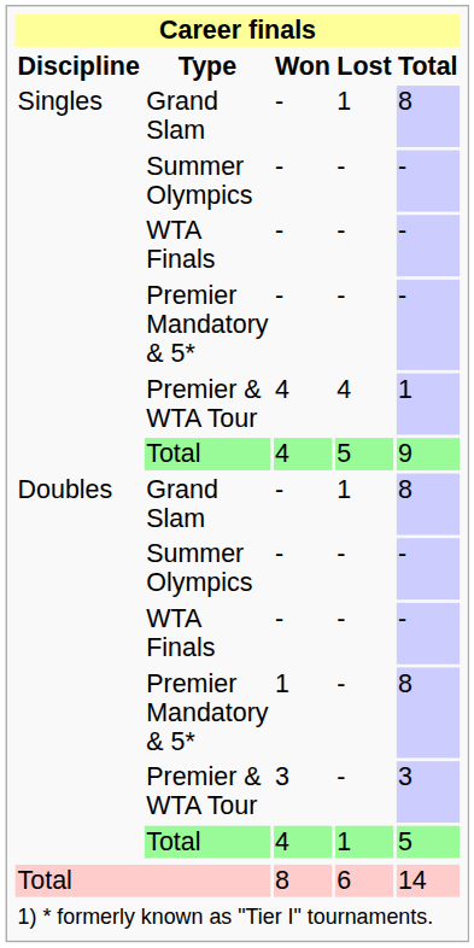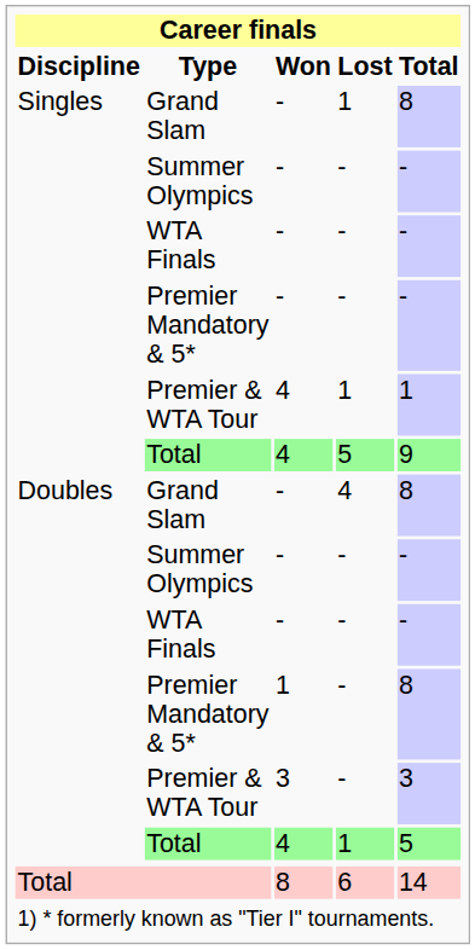Singles / Premier & WTA Tour | Lost: 4 -> 1
Doubles / Grand Slam | Lost: 1 -> 4
